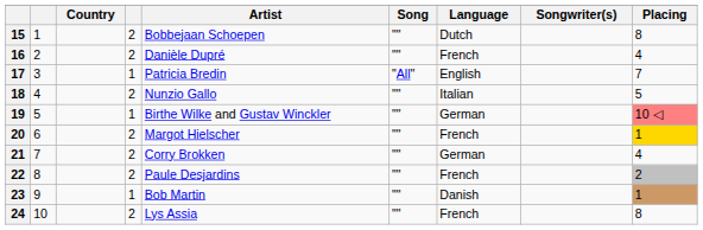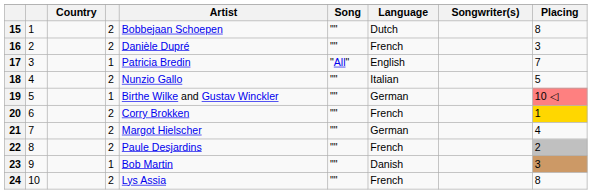16 | Placing: 4 -> 3
20 | Artist: Margot Hielscher -> Corry Brokken
21 | Artist: Corry Brokken -> Margot Hielscher
23 | Placing: 1 -> 3
